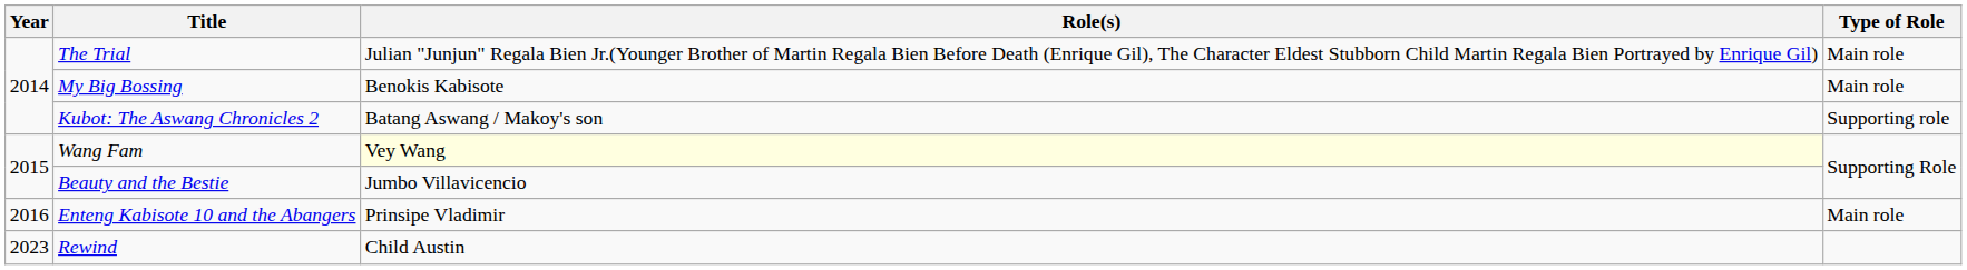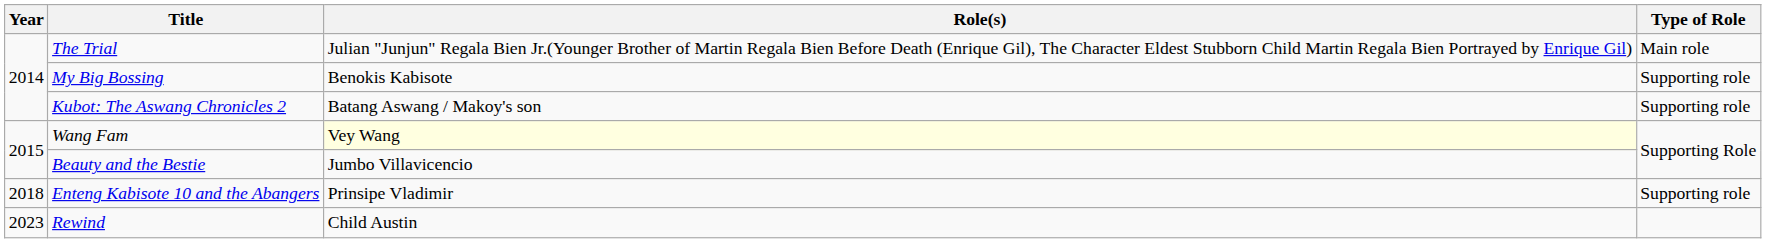My Big Bossing | Type of Role: Main role -> Supporting role
Enteng Kabisote 10 and the Abangers | Year: 2016 -> 2018
Enteng Kabisote 10 and the Abangers | Type of Role: Main role -> Supporting role
